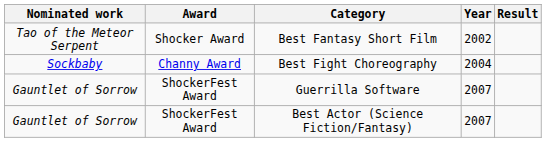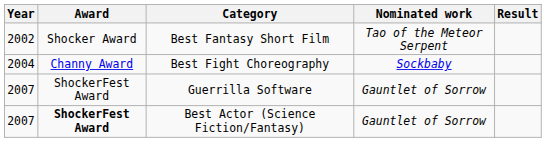columns swapped: Year <-> Nominated work
Best Actor (Science Fiction/Fantasy) | Award: normal -> bold
